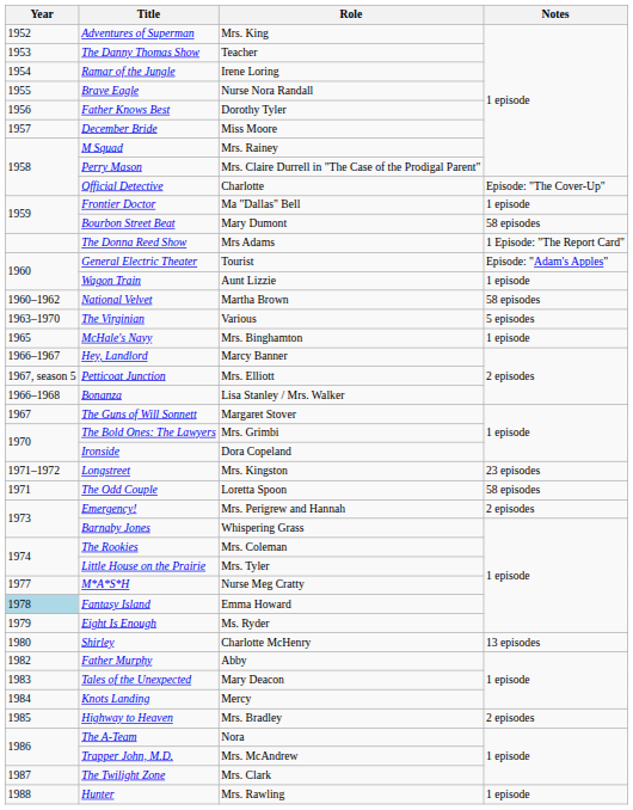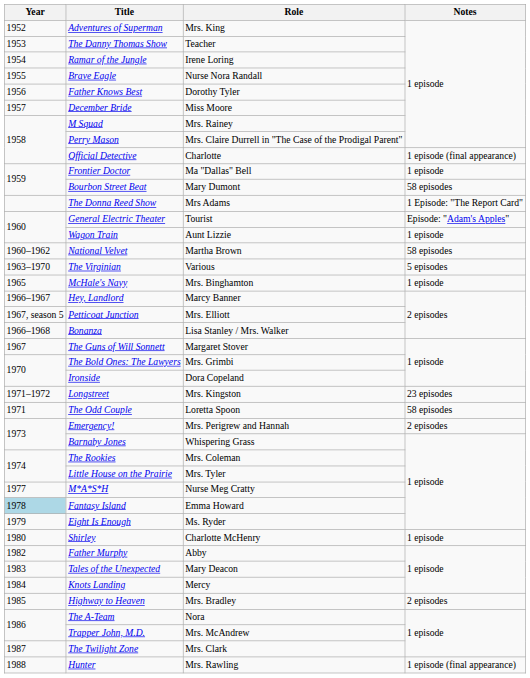Official Detective | Notes: Episode: "The Cover-Up" -> 1 episode (final appearance)
Shirley | Notes: 13 episodes -> 1 episode
Hunter | Notes: 1 episode -> 1 episode (final appearance)
